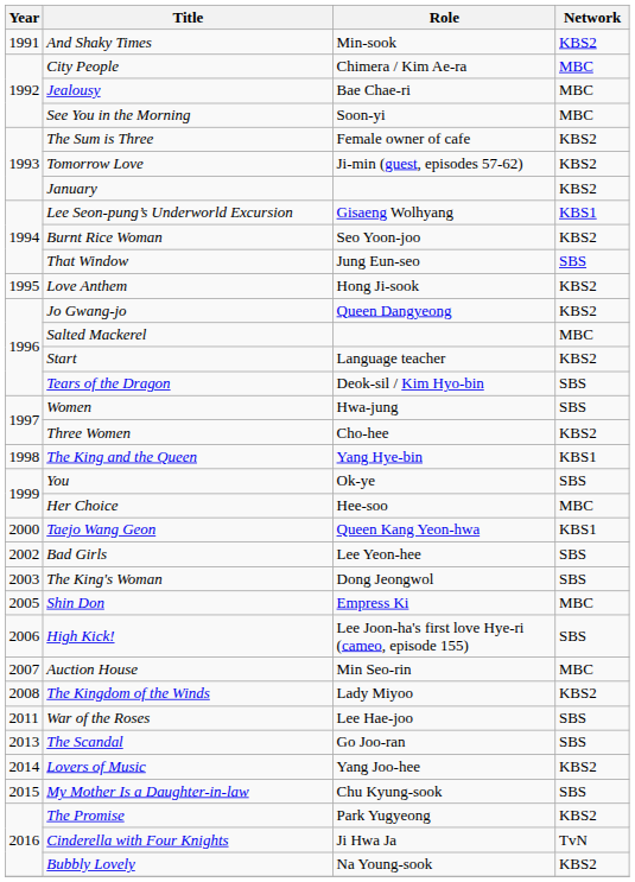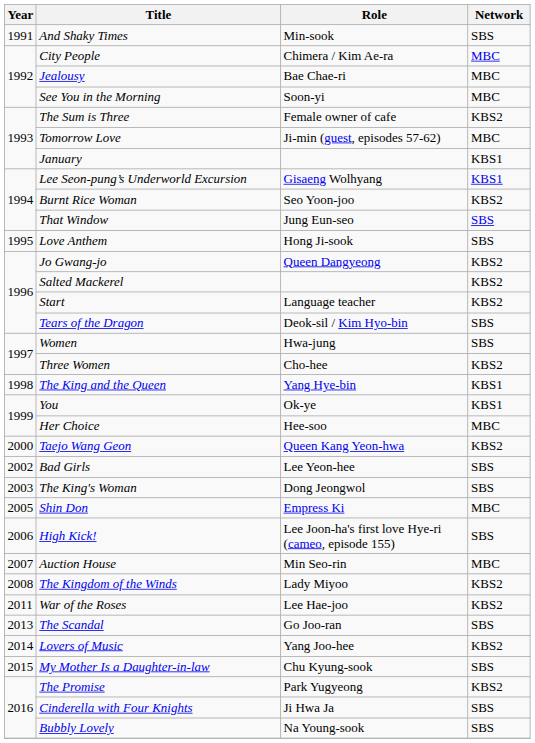And Shaky Times | Network: KBS2 -> SBS
Tomorrow Love | Network: KBS2 -> MBC
January | Network: KBS2 -> KBS1
Love Anthem | Network: KBS2 -> SBS
Salted Mackerel | Network: MBC -> KBS2
You | Network: SBS -> KBS1
Taejo Wang Geon | Network: KBS1 -> KBS2
War of the Roses | Network: SBS -> KBS2
Cinderella with Four Knights | Network: TvN -> SBS
Bubbly Lovely | Network: KBS2 -> SBS
